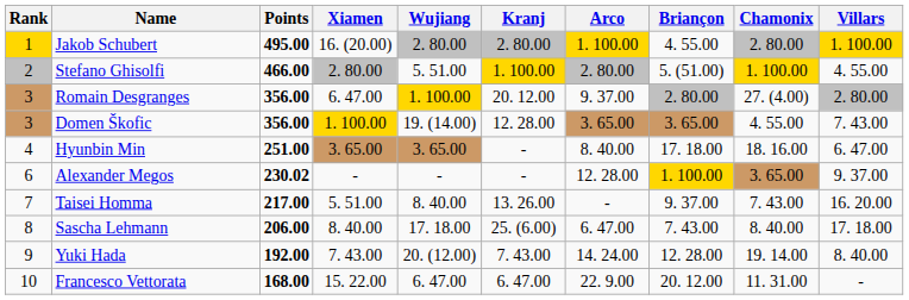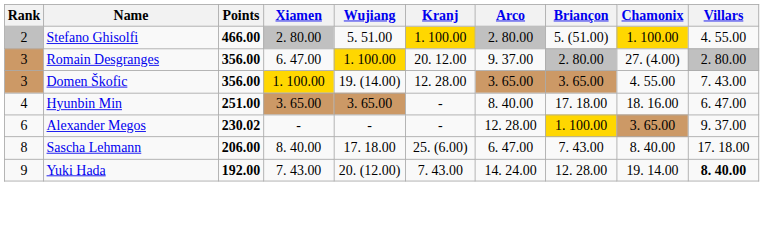- row: 1 | Jakob Schubert | 495.00 | 16. (20.00) | 2. 80.00 | 2. 80.00 | 1. 100.00 | 4. 55.00 | 2. 80.00 | 1. 100.00
- row: 7 | Taisei Homma | 217.00 | 5. 51.00 | 8. 40.00 | 13. 26.00 | - | 9. 37.00 | 7. 43.00 | 16. 20.00
Yuki Hada | Villars: normal -> bold
- row: 10 | Francesco Vettorata | 168.00 | 15. 22.00 | 6. 47.00 | 6. 47.00 | 22. 9.00 | 20. 12.00 | 11. 31.00 | -
